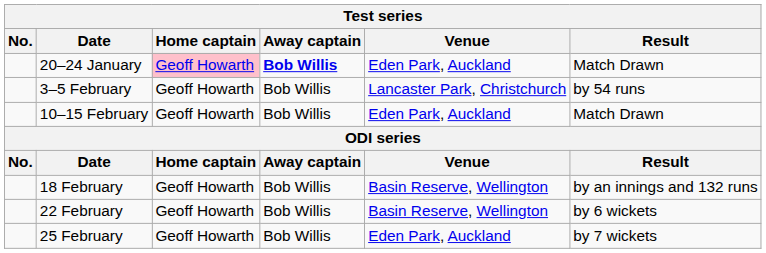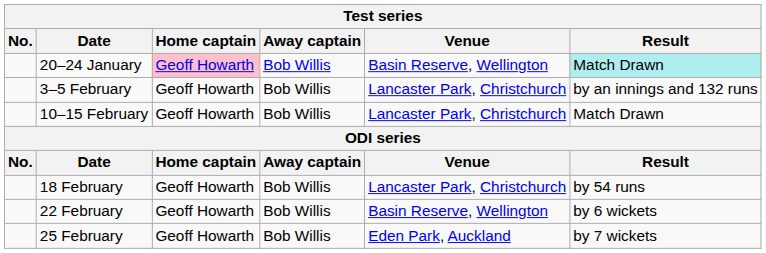20–24 January | Away captain: bold -> normal
20–24 January | Venue: Eden Park, Auckland -> Basin Reserve, Wellington
20–24 January | Result: no background -> paleturquoise background
3–5 February | Result: by 54 runs -> by an innings and 132 runs
10–15 February | Venue: Eden Park, Auckland -> Lancaster Park, Christchurch
18 February | Venue: Basin Reserve, Wellington -> Lancaster Park, Christchurch
18 February | Result: by an innings and 132 runs -> by 54 runs
